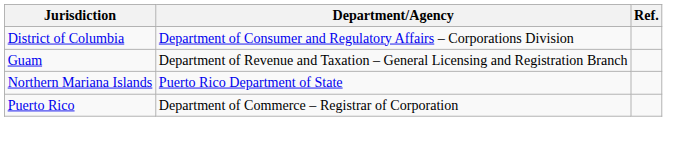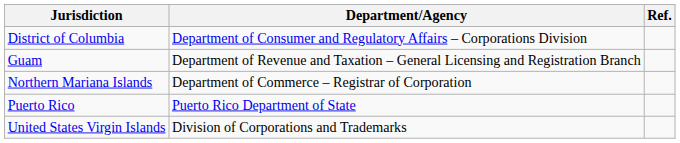Northern Mariana Islands | Department/Agency: Puerto Rico Department of State -> Department of Commerce – Registrar of Corporation
Puerto Rico | Department/Agency: Department of Commerce – Registrar of Corporation -> Puerto Rico Department of State
+ row: United States Virgin Islands | Division of Corporations and Trademarks
